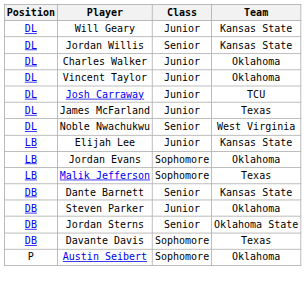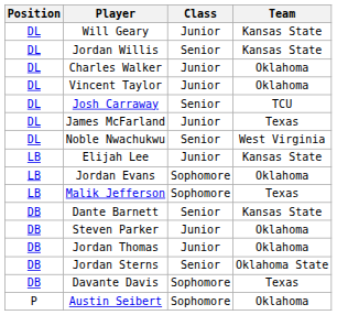Josh Carraway | Class: Junior -> Senior
+ row: DB | Jordan Thomas | Junior | Oklahoma
